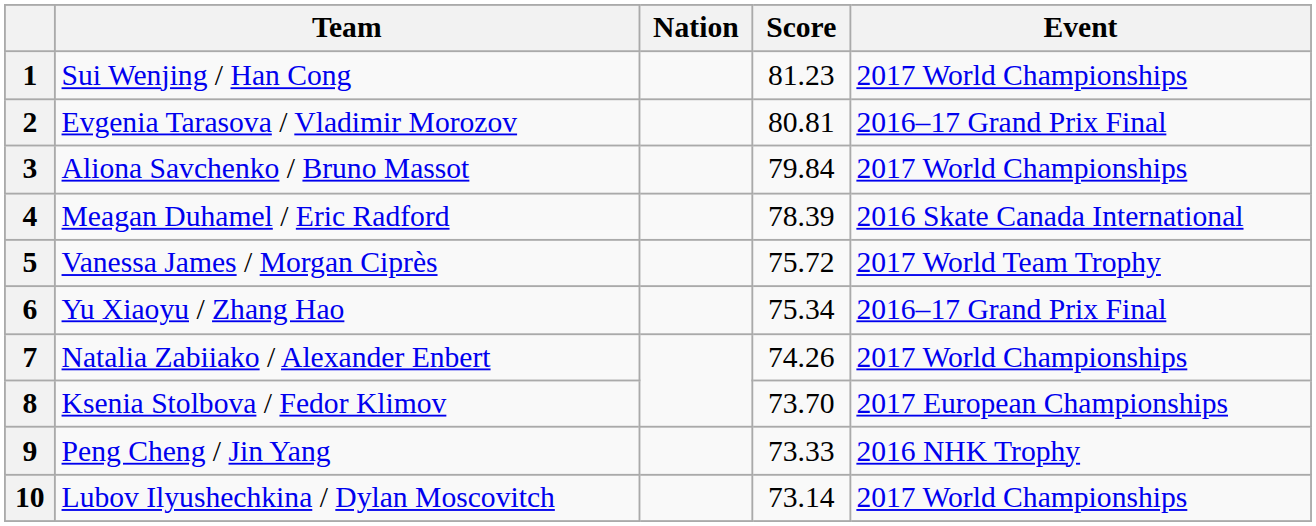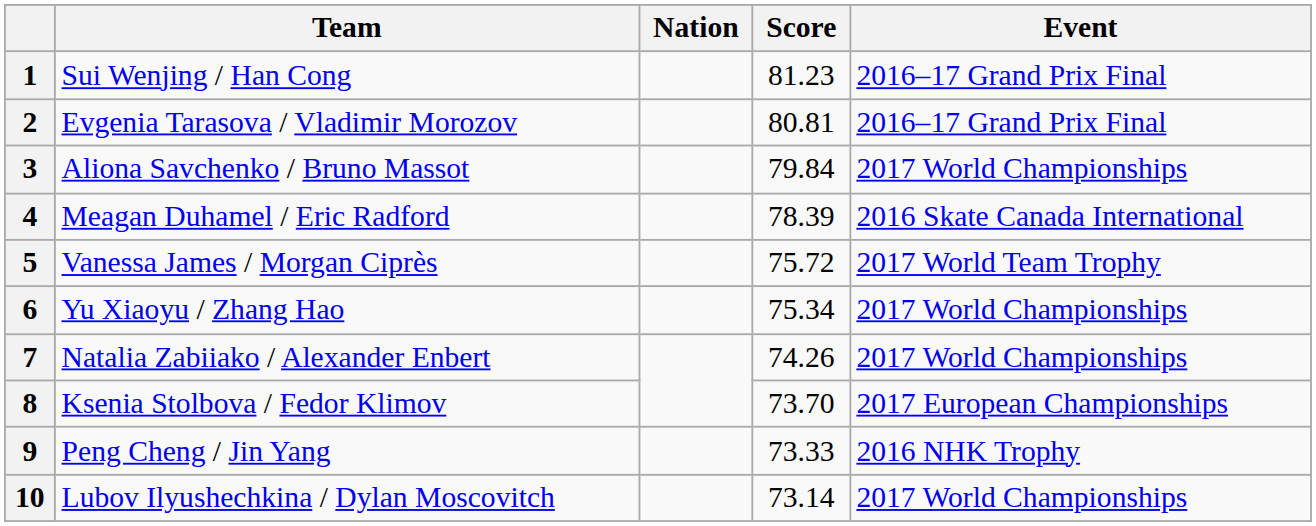1 | Event: 2017 World Championships -> 2016–17 Grand Prix Final
6 | Event: 2016–17 Grand Prix Final -> 2017 World Championships
